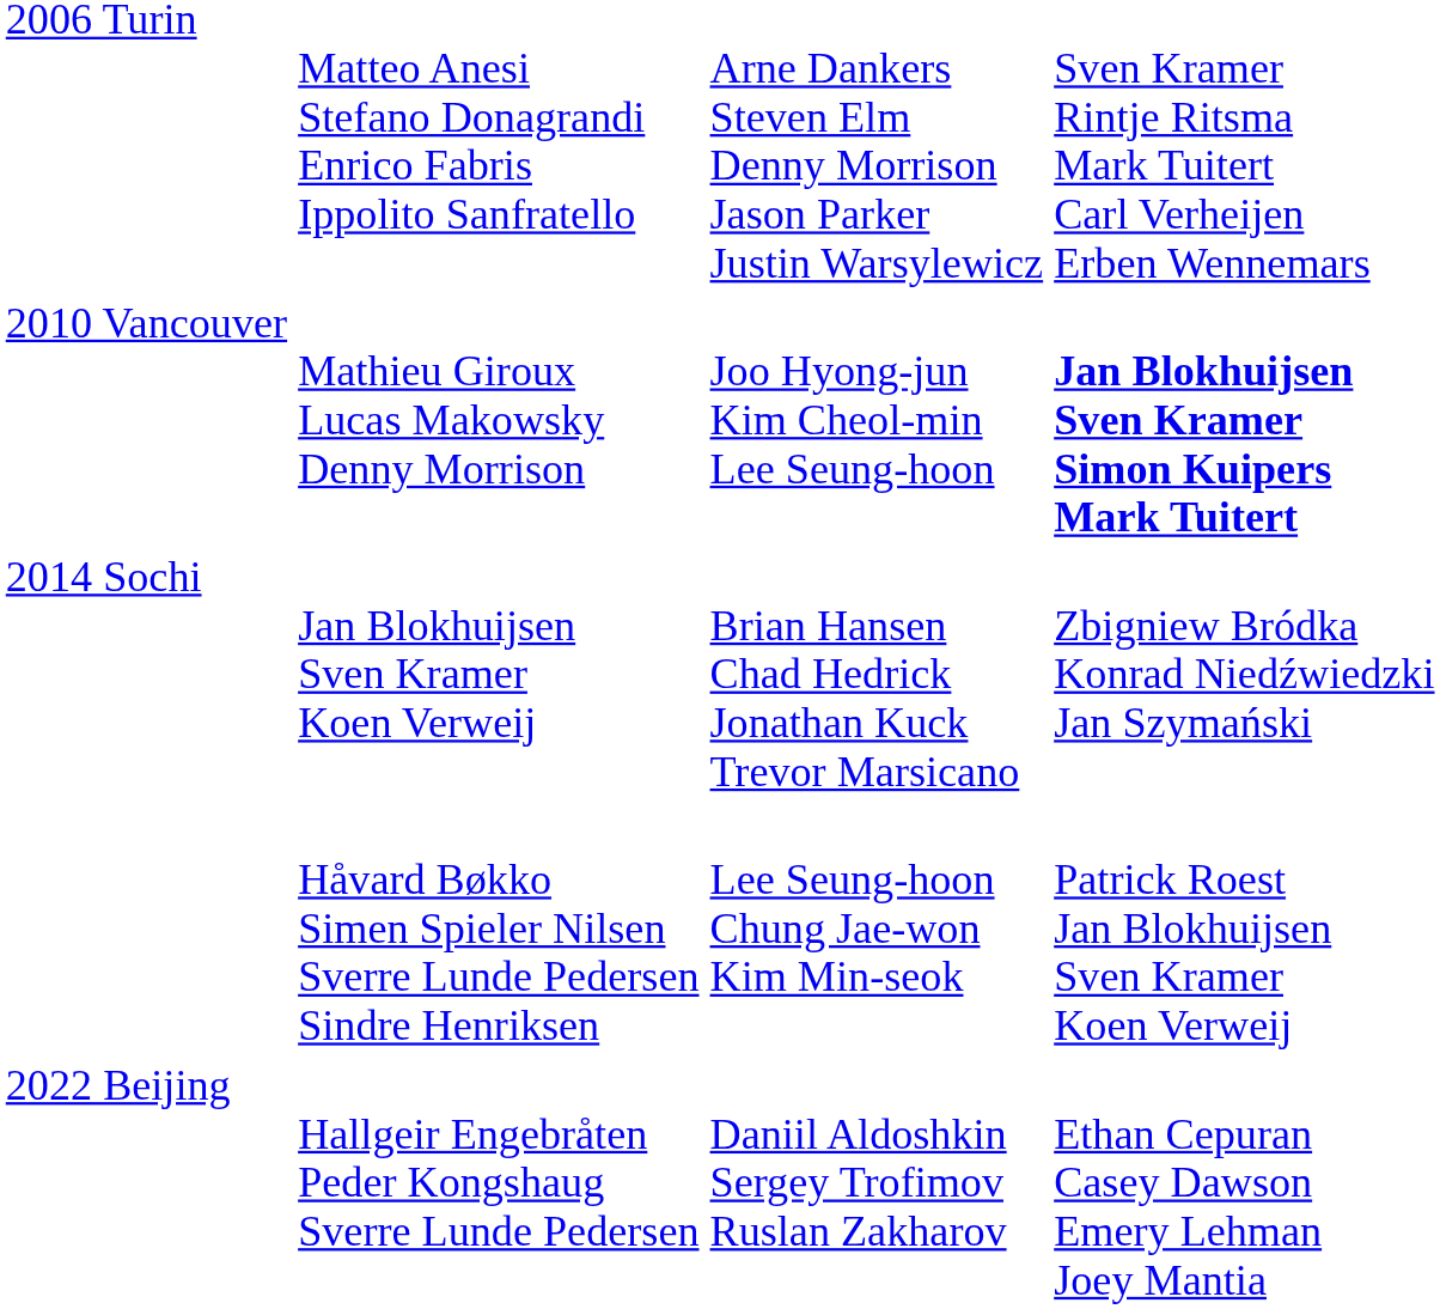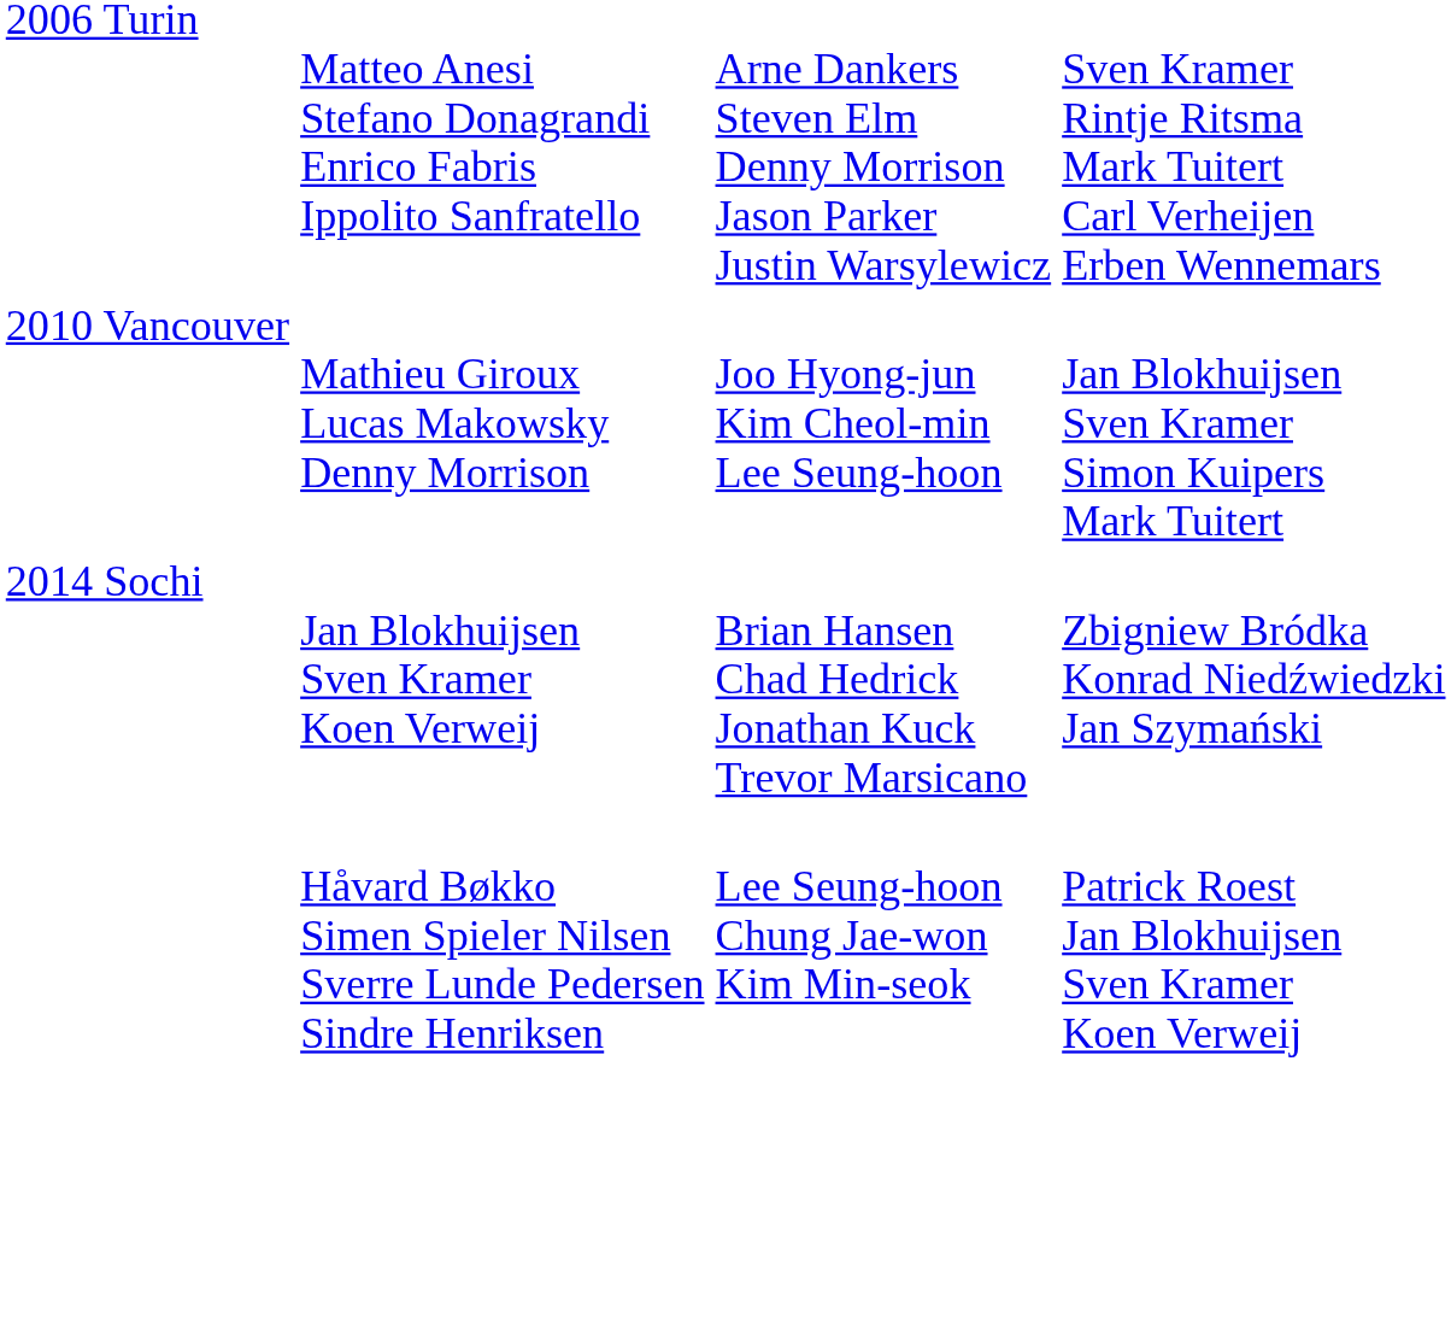2010 Vancouver | column 4: bold -> normal
- row: 2022 Beijing | Hallgeir Engebråten Peder Kongshaug Sverre Lunde Pedersen | Daniil Aldoshkin Sergey Trofimov Ruslan Zakharov | Ethan Cepuran Casey Dawson Emery Lehman Joey Mantia
